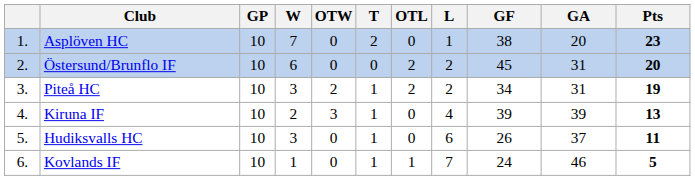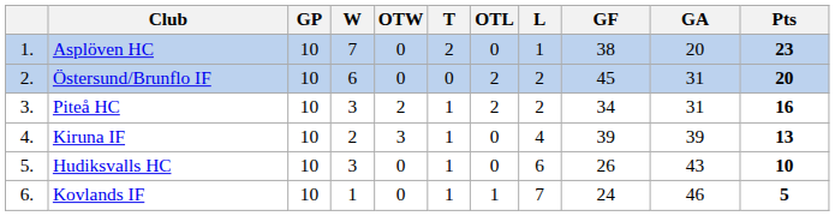Piteå HC | Pts: 19 -> 16
Hudiksvalls HC | GA: 37 -> 43
Hudiksvalls HC | Pts: 11 -> 10
